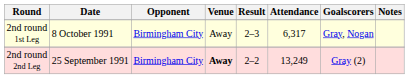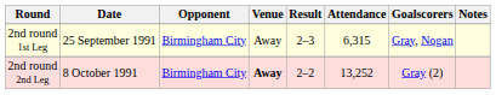2nd round 1st Leg | Date: 8 October 1991 -> 25 September 1991
2nd round 1st Leg | Attendance: 6,317 -> 6,315
2nd round 2nd Leg | Date: 25 September 1991 -> 8 October 1991
2nd round 2nd Leg | Attendance: 13,249 -> 13,252
